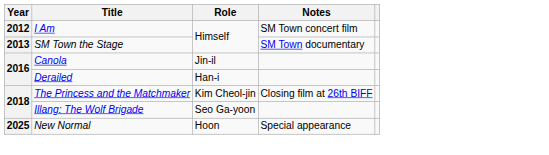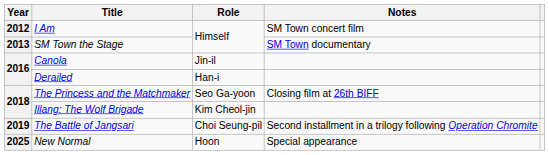The Princess and the Matchmaker | Role: Kim Cheol-jin -> Seo Ga-yoon
Illang: The Wolf Brigade | Role: Seo Ga-yoon -> Kim Cheol-jin
+ row: 2019 | The Battle of Jangsari | Choi Seung-pil | Second installment in a trilogy following Operation Chromite
